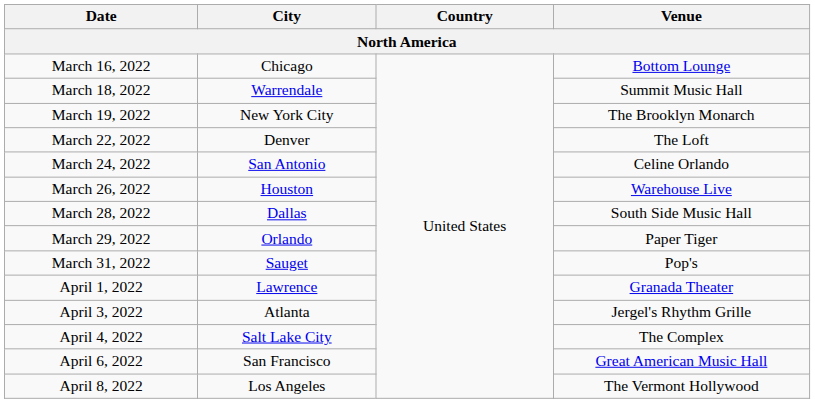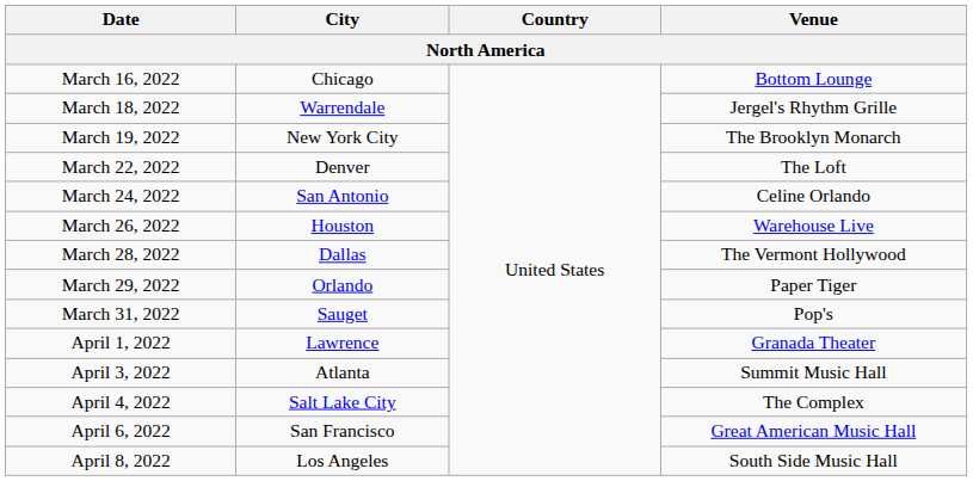March 18, 2022 | Venue: Summit Music Hall -> Jergel's Rhythm Grille
March 28, 2022 | Venue: South Side Music Hall -> The Vermont Hollywood
April 3, 2022 | Venue: Jergel's Rhythm Grille -> Summit Music Hall
April 8, 2022 | Venue: The Vermont Hollywood -> South Side Music Hall
